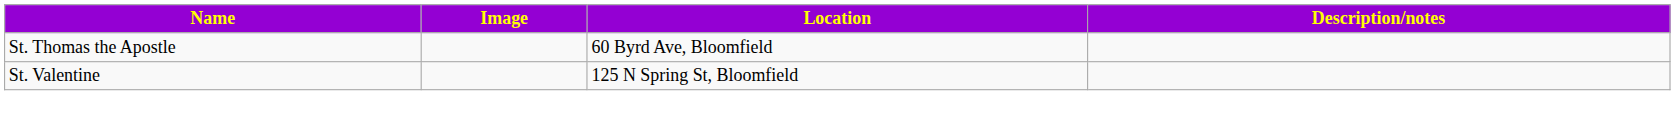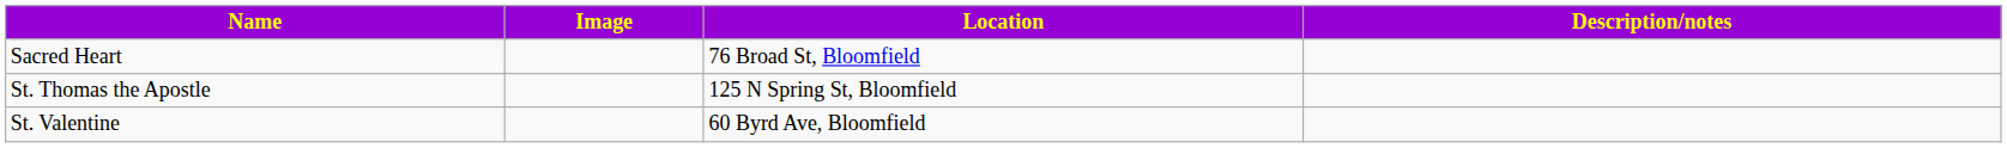+ row: Sacred Heart | 76 Broad St, Bloomfield
St. Thomas the Apostle | Location: 60 Byrd Ave, Bloomfield -> 125 N Spring St, Bloomfield
St. Valentine | Location: 125 N Spring St, Bloomfield -> 60 Byrd Ave, Bloomfield
